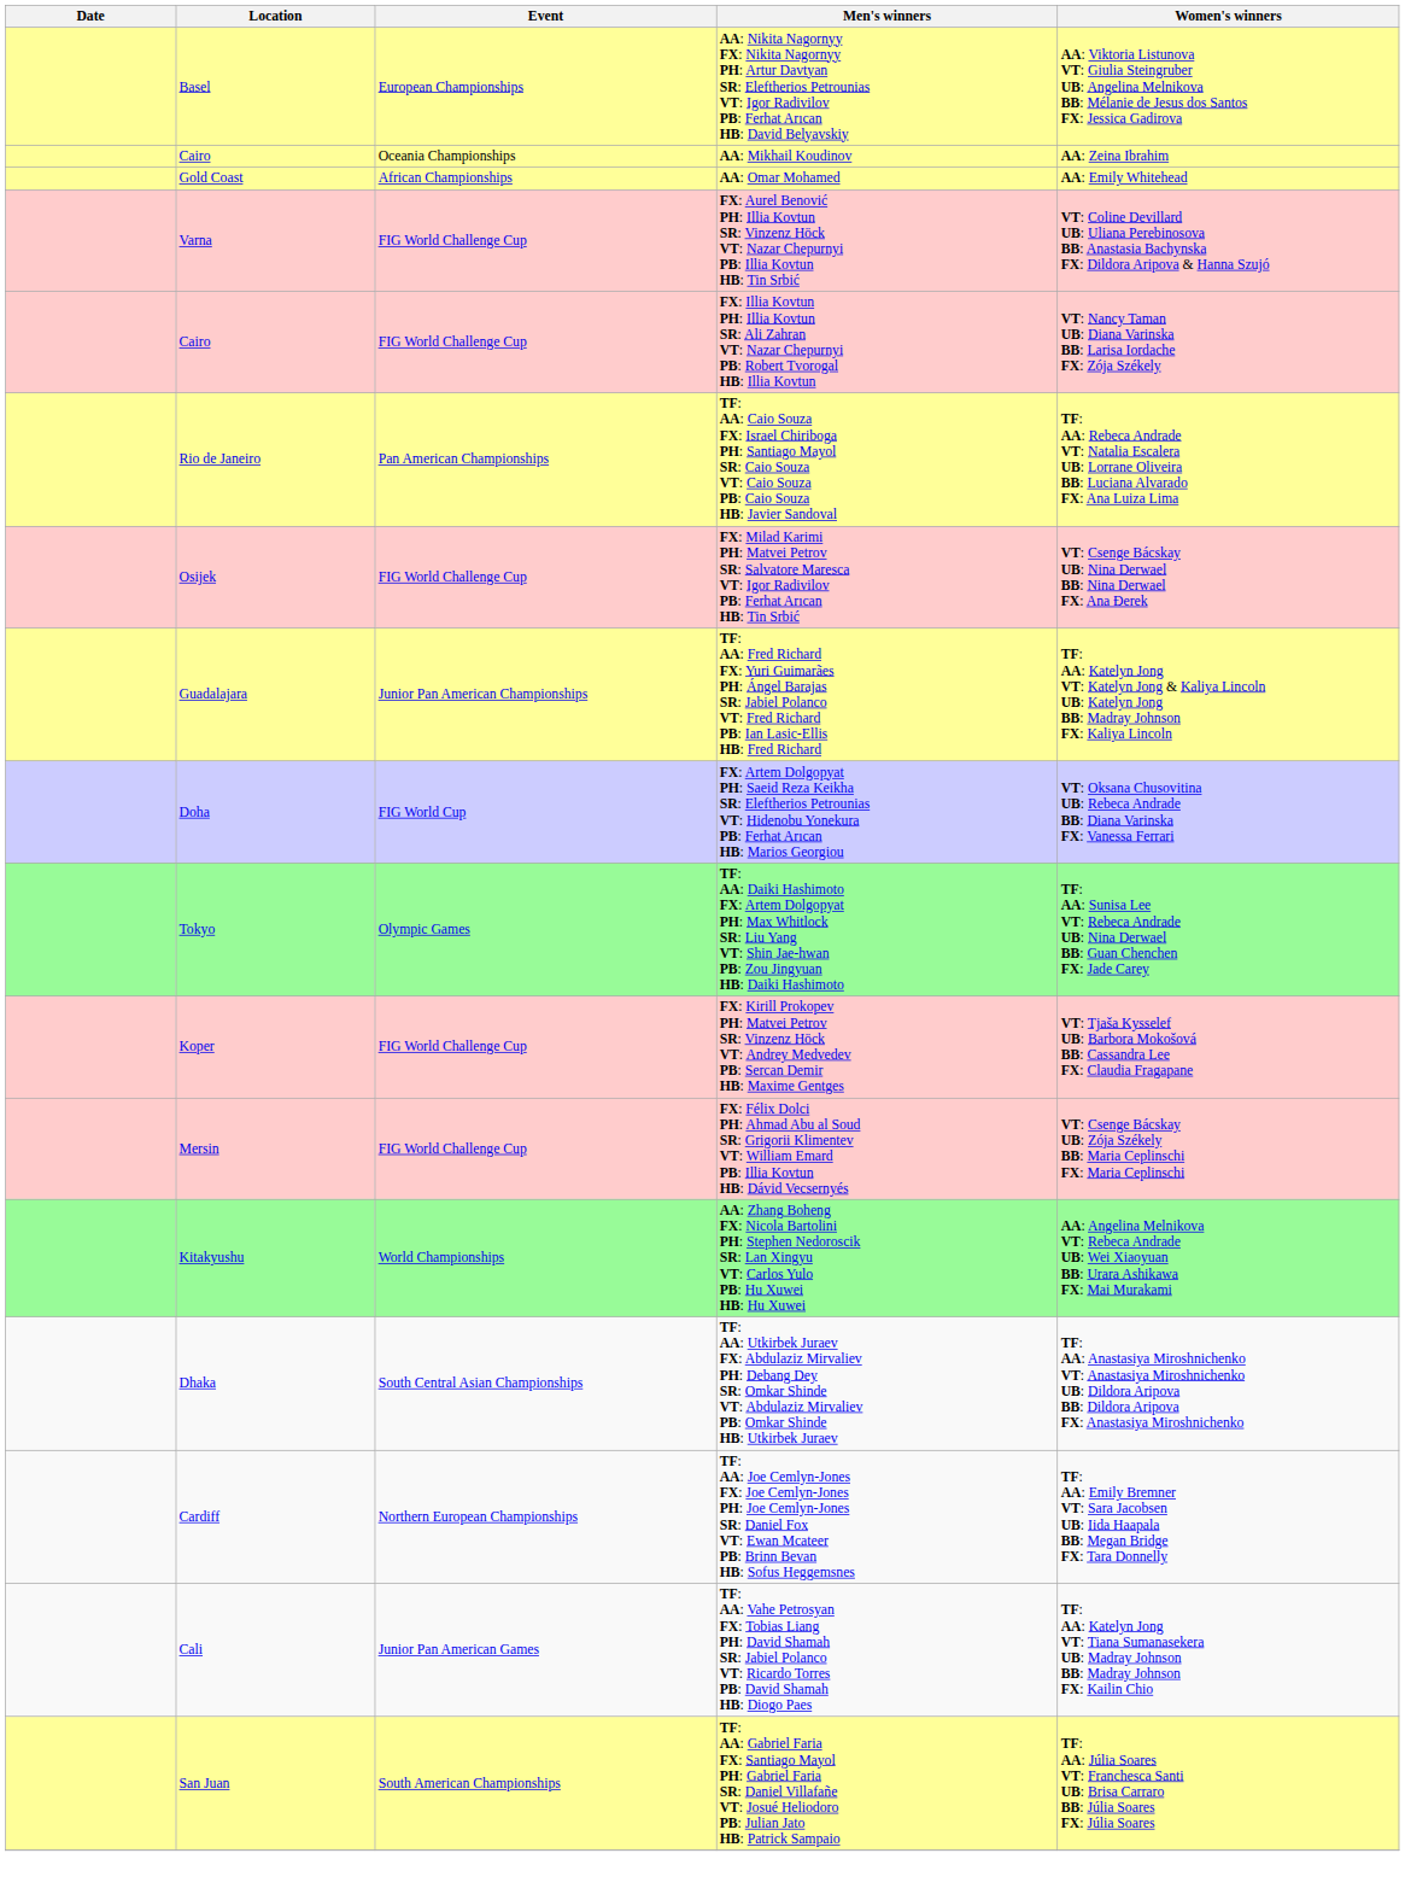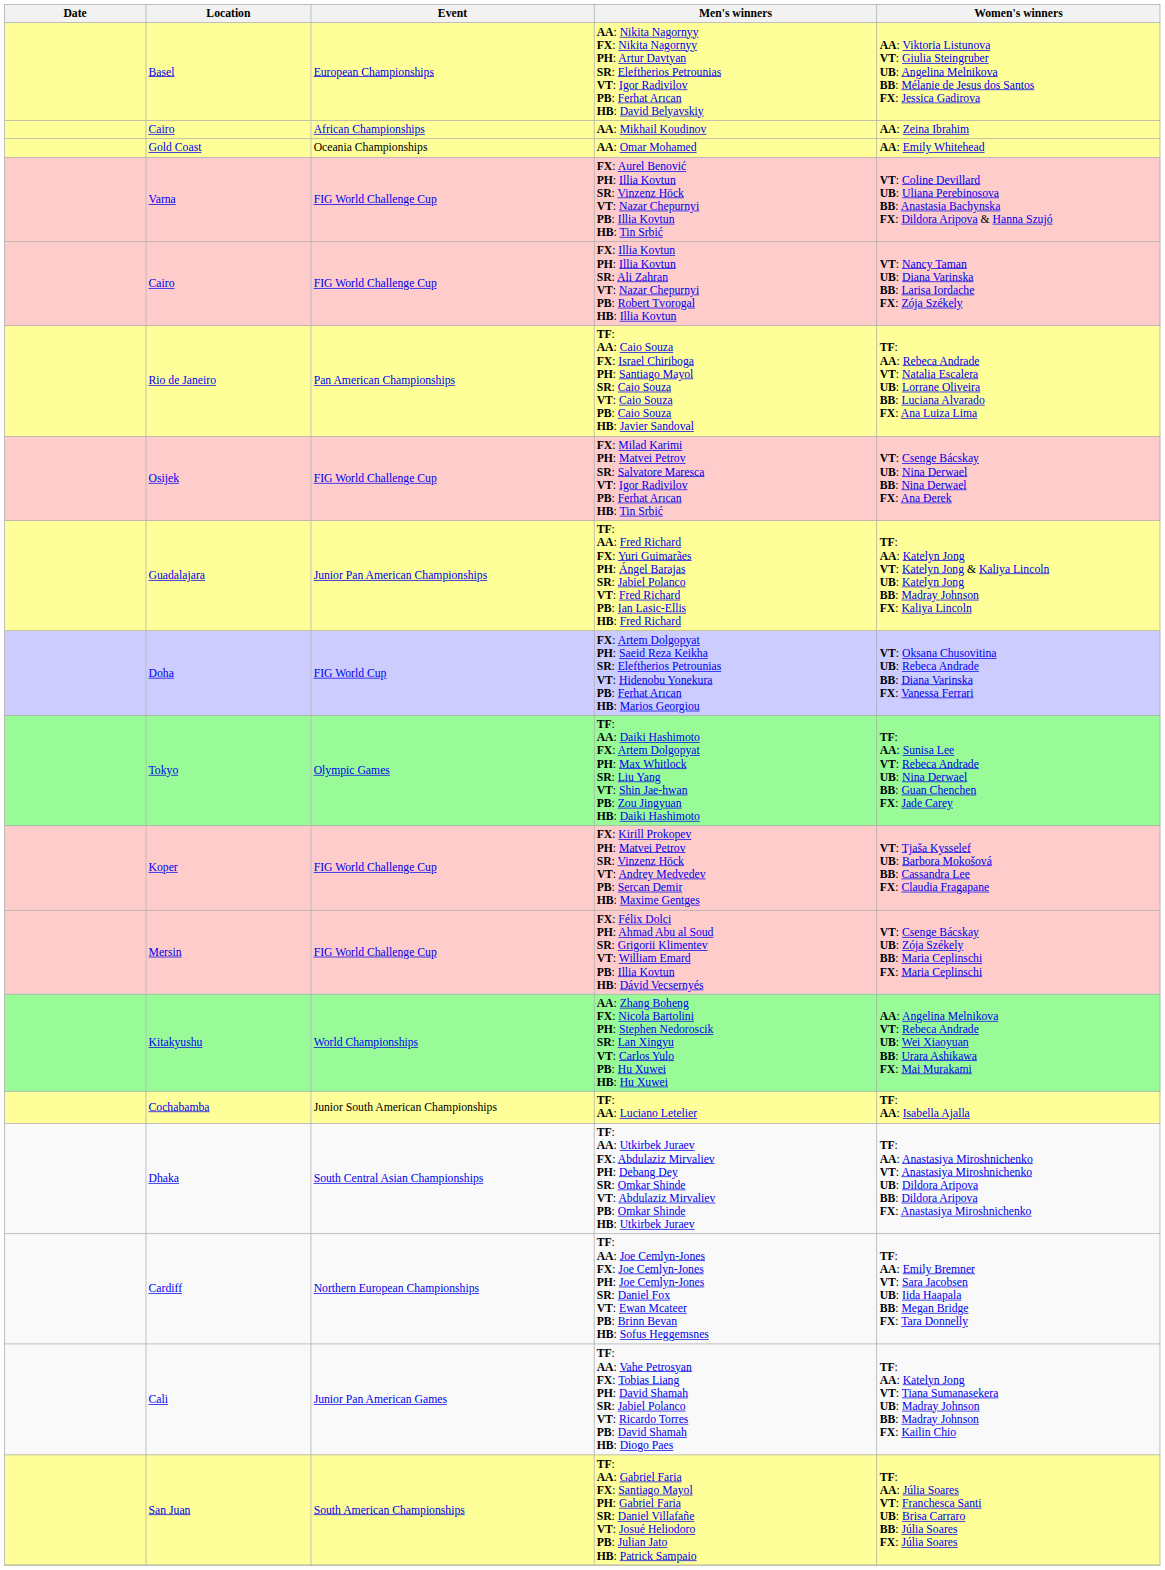AA: Mikhail Koudinov | Event: Oceania Championships -> African Championships
AA: Omar Mohamed | Event: African Championships -> Oceania Championships
+ row: Cochabamba | Junior South American Championships | TF: AA: Luciano Letelier | TF: AA: Isabella Ajalla
